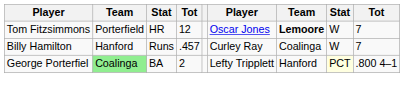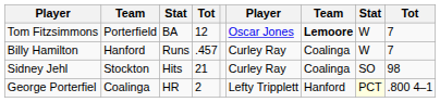Tom Fitzsimmons | column 3: HR -> BA
+ row: Sidney Jehl | Stockton | Hits | 21 | Curley Ray | Coalinga | SO | 98
George Porterfiel | column 2: lightgreen background -> no background
George Porterfiel | column 3: BA -> HR
